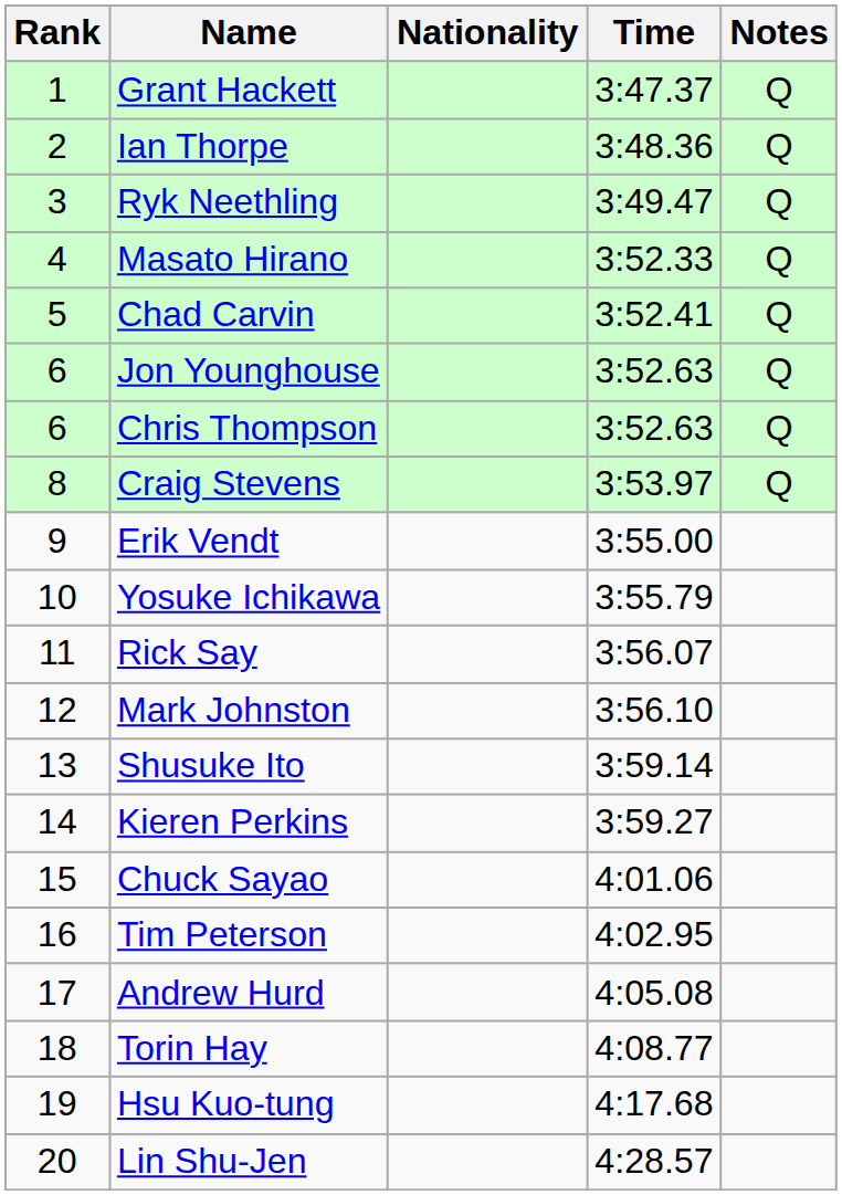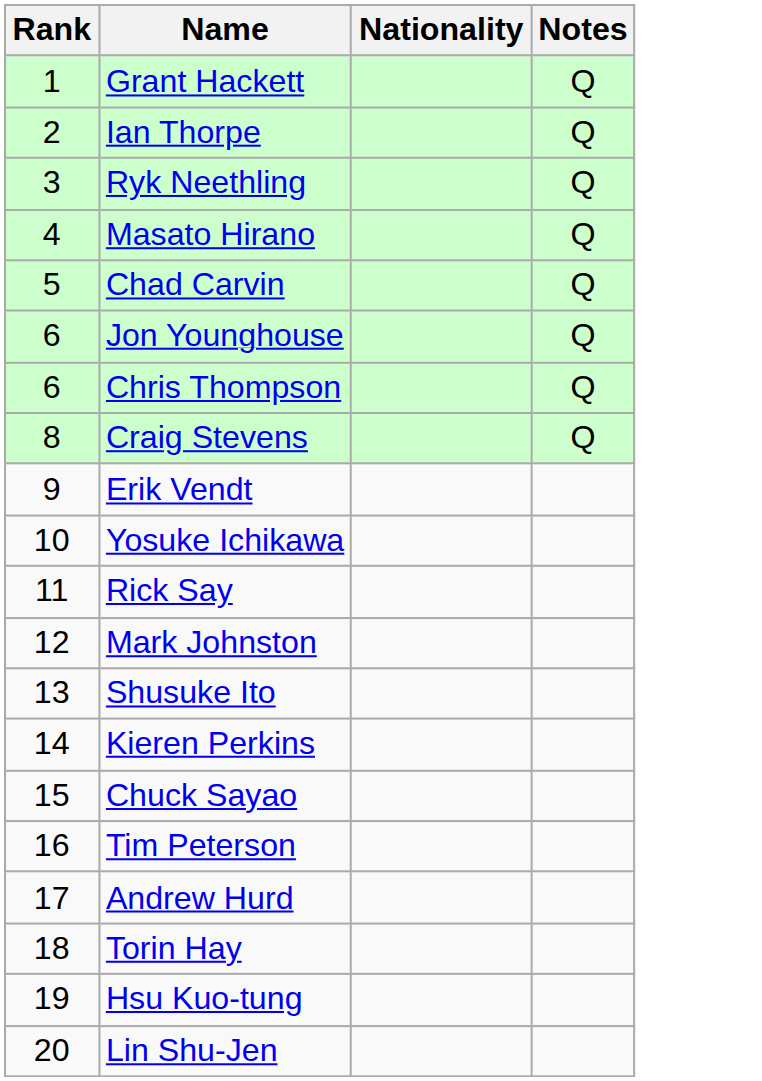- column: Time | 3:47.37 | 3:48.36 | 3:49.47 | 3:52.33 | 3:52.41 | 3:52.63 | 3:52.63 | 3:53.97 | 3:55.00 | 3:55.79 | 3:56.07 | 3:56.10 | 3:59.14 | 3:59.27 | 4:01.06 | 4:02.95 | 4:05.08 | 4:08.77 | 4:17.68 | 4:28.57
